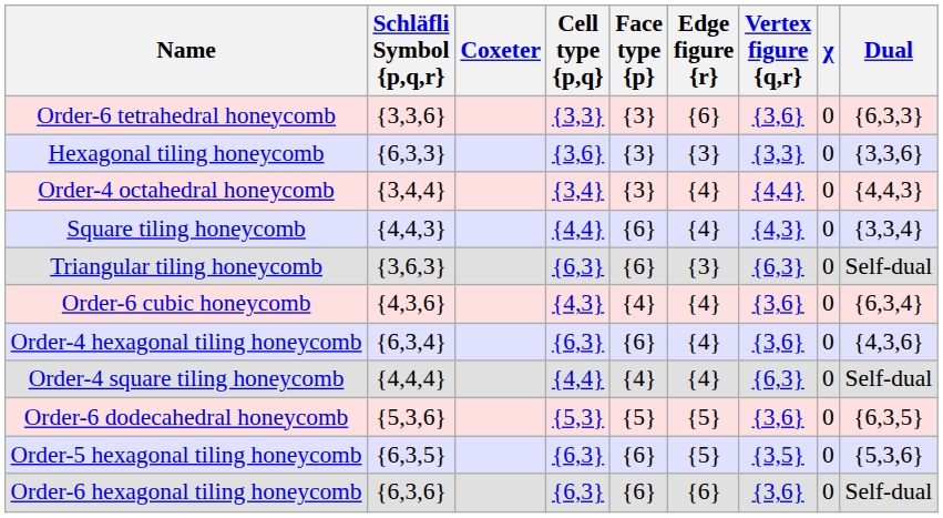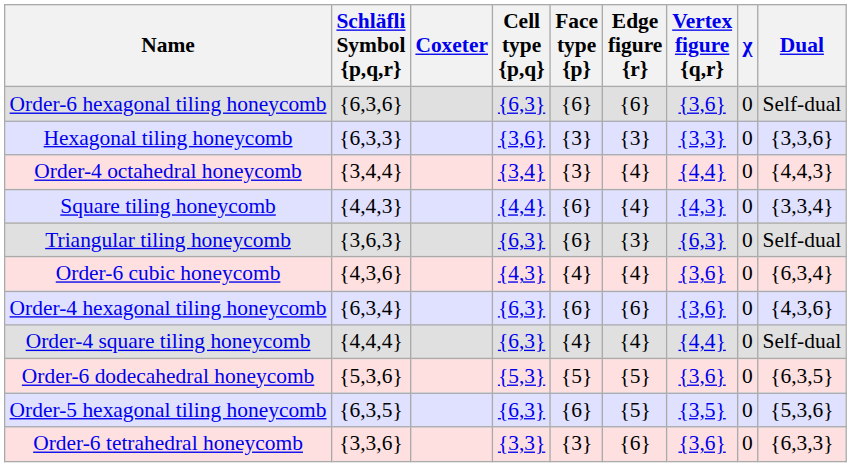rows swapped: Order-6 tetrahedral honeycomb <-> Order-6 hexagonal tiling honeycomb
Order-4 hexagonal tiling honeycomb | Edge figure {r}: {4} -> {6}
Order-4 square tiling honeycomb | Cell type {p,q}: {4,4} -> {6,3}
Order-4 square tiling honeycomb | Vertex figure {q,r}: {6,3} -> {4,4}
